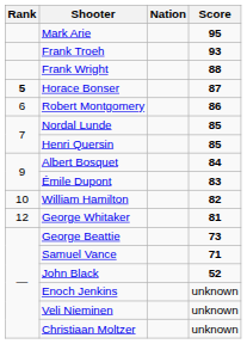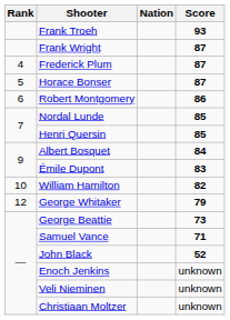- row: Mark Arie | 95
Frank Wright | Score: 88 -> 87
+ row: 4 | Frederick Plum | 87
Horace Bonser | Rank: bold -> normal
George Whitaker | Score: 81 -> 79
